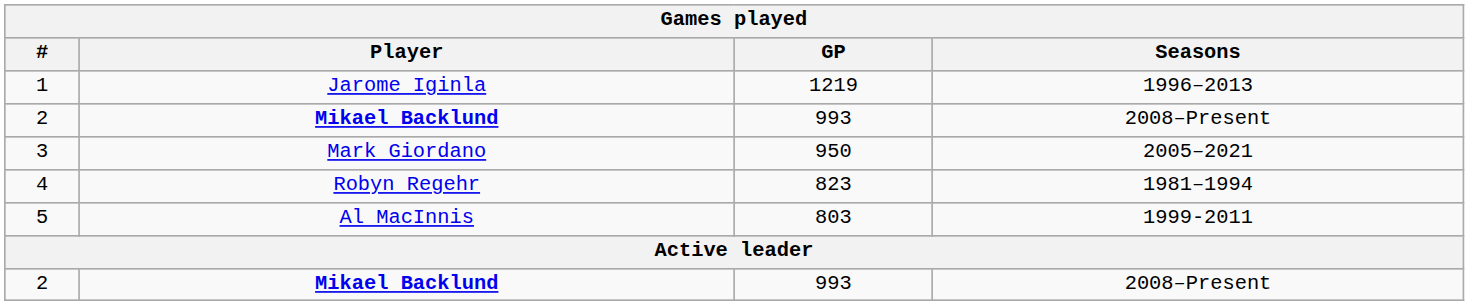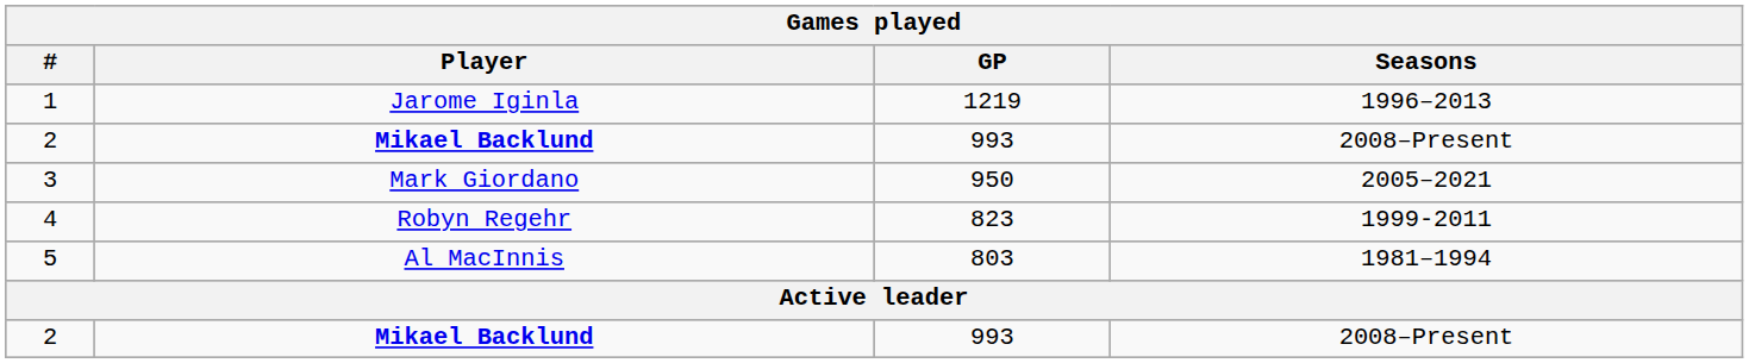4 | Seasons: 1981–1994 -> 1999-2011
5 | Seasons: 1999-2011 -> 1981–1994
